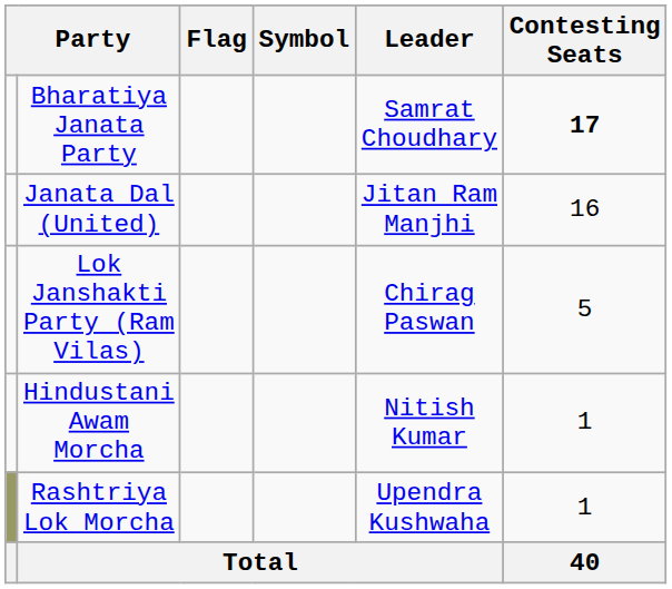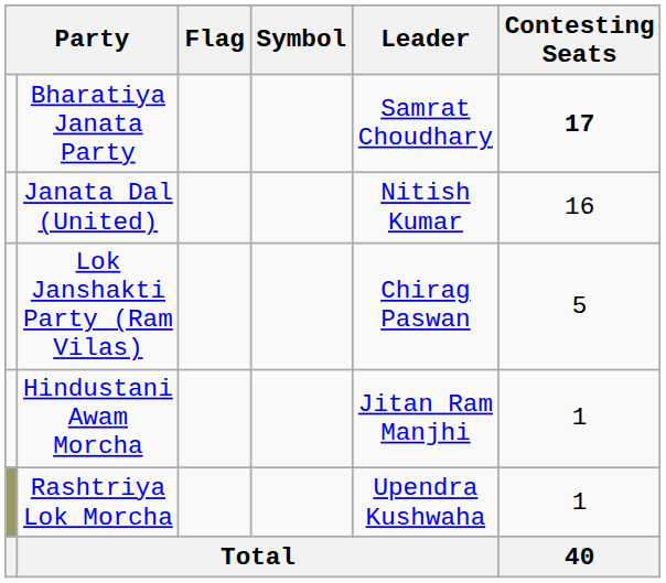Janata Dal (United) | Leader: Jitan Ram Manjhi -> Nitish Kumar
Hindustani Awam Morcha | Leader: Nitish Kumar -> Jitan Ram Manjhi
